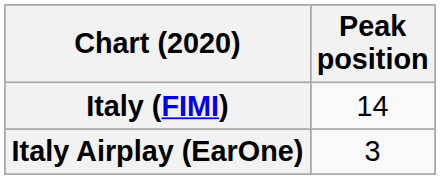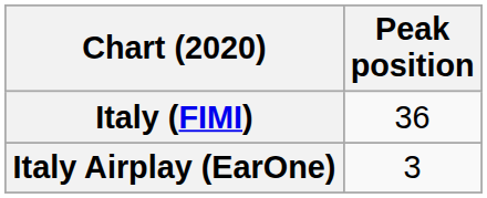Italy (FIMI) | Peak position: 14 -> 36
